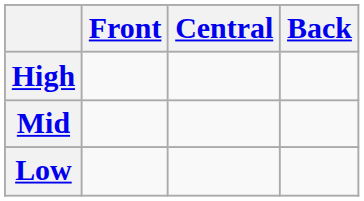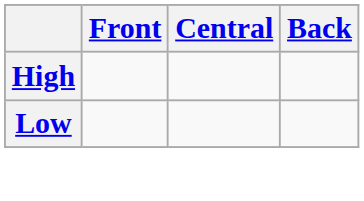- row: Mid
